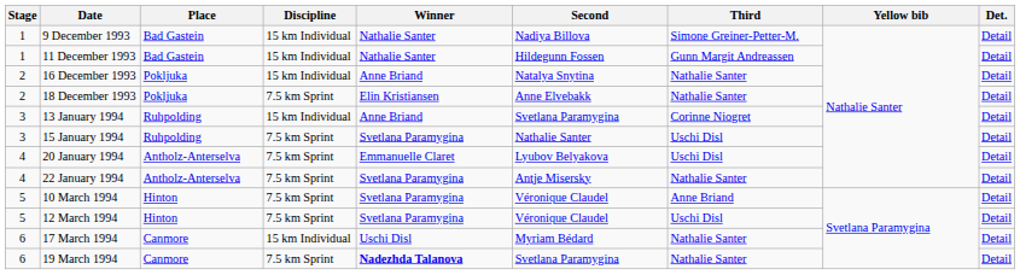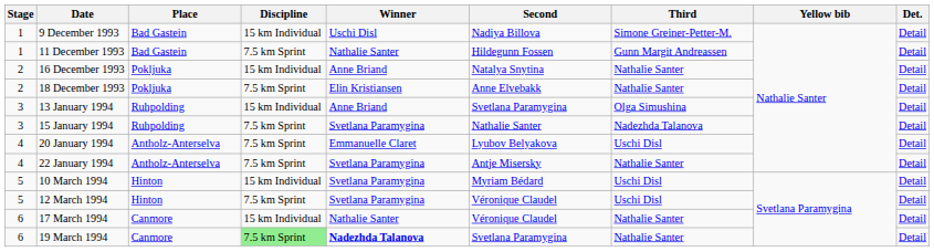9 December 1993 | Winner: Nathalie Santer -> Uschi Disl
11 December 1993 | Discipline: 15 km Individual -> 7.5 km Sprint
13 January 1994 | Third: Corinne Niogret -> Olga Simushina
15 January 1994 | Third: Uschi Disl -> Nadezhda Talanova
10 March 1994 | Discipline: 7.5 km Sprint -> 15 km Individual
10 March 1994 | Second: Véronique Claudel -> Myriam Bédard
10 March 1994 | Third: Anne Briand -> Uschi Disl
17 March 1994 | Winner: Uschi Disl -> Nathalie Santer
17 March 1994 | Second: Myriam Bédard -> Véronique Claudel
19 March 1994 | Discipline: no background -> lightgreen background
